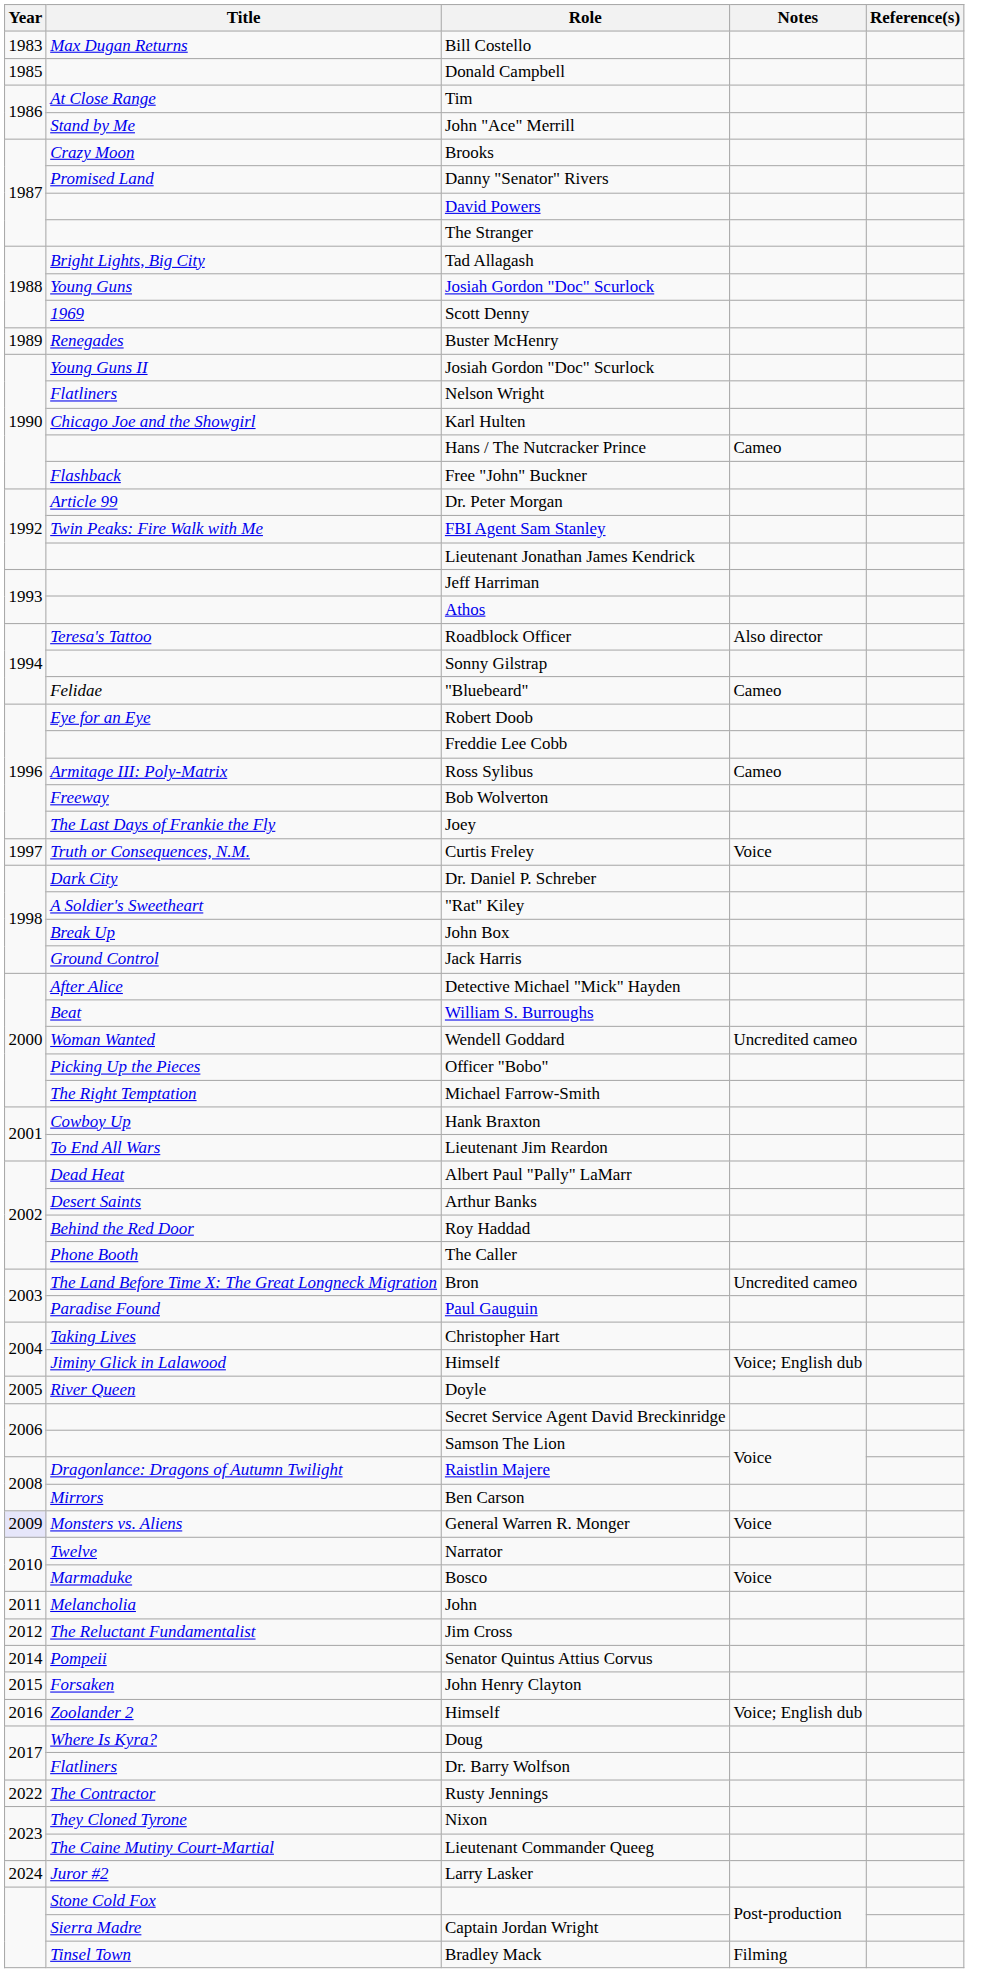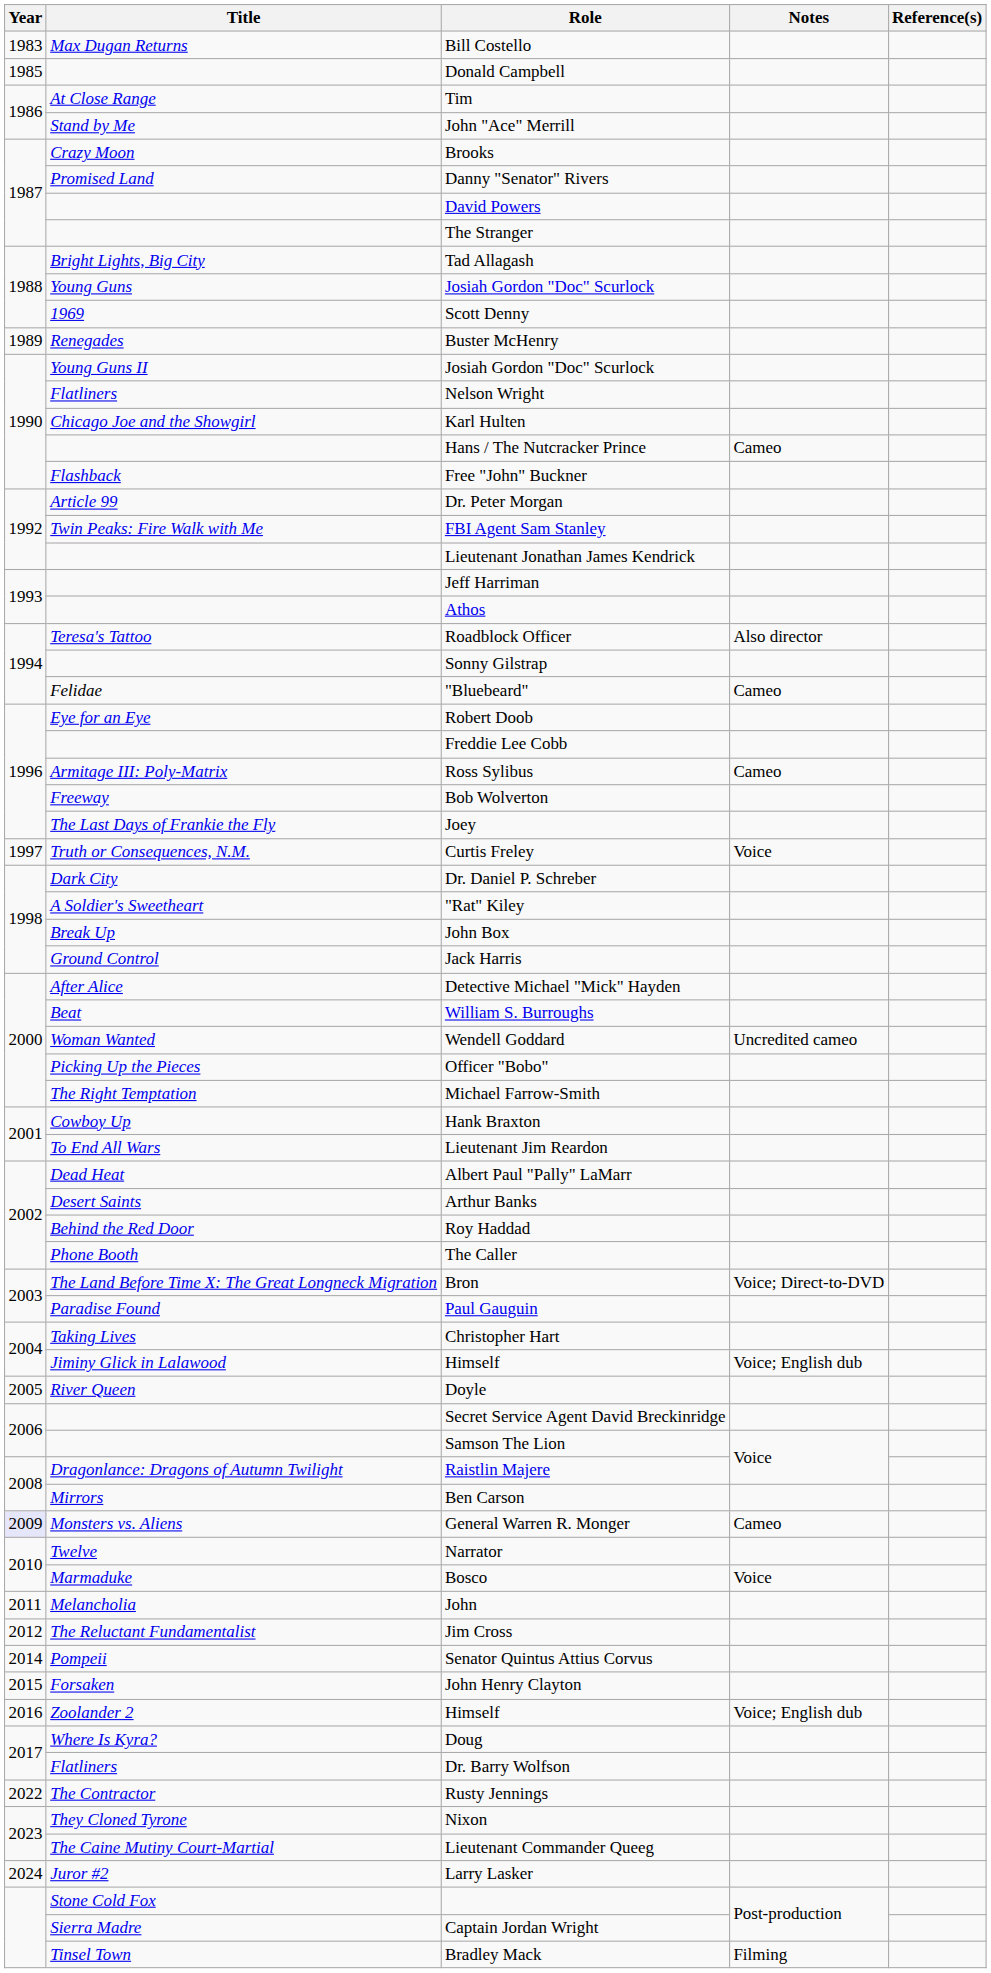Bron | Notes: Uncredited cameo -> Voice; Direct-to-DVD
General Warren R. Monger | Notes: Voice -> Cameo
